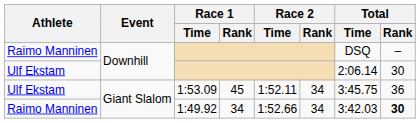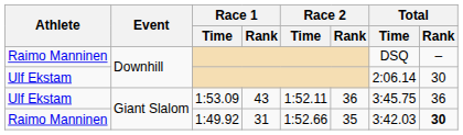1:53.09 | Race 1 / Rank: 45 -> 43
1:53.09 | Race 2 / Rank: 34 -> 36
1:49.92 | Race 1 / Rank: 34 -> 31
1:49.92 | Race 2 / Rank: 34 -> 35
